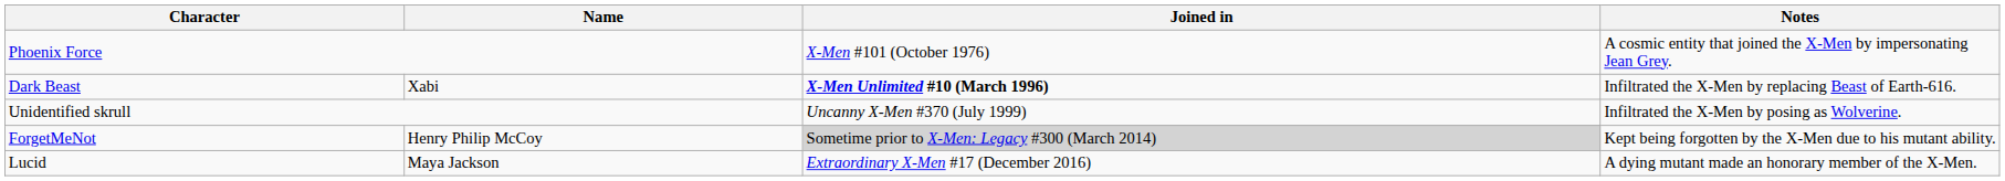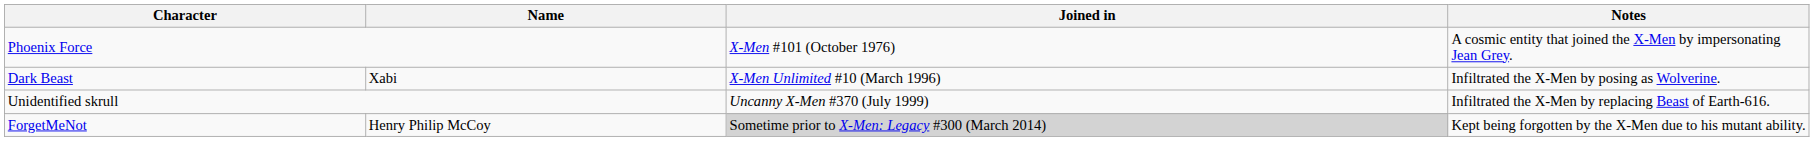Dark Beast | Joined in: bold -> normal
Dark Beast | Notes: Infiltrated the X-Men by replacing Beast of Earth-616. -> Infiltrated the X-Men by posing as Wolverine.
Unidentified skrull | Notes: Infiltrated the X-Men by posing as Wolverine. -> Infiltrated the X-Men by replacing Beast of Earth-616.
- row: Lucid | Maya Jackson | Extraordinary X-Men #17 (December 2016) | A dying mutant made an honorary member of the X-Men.
